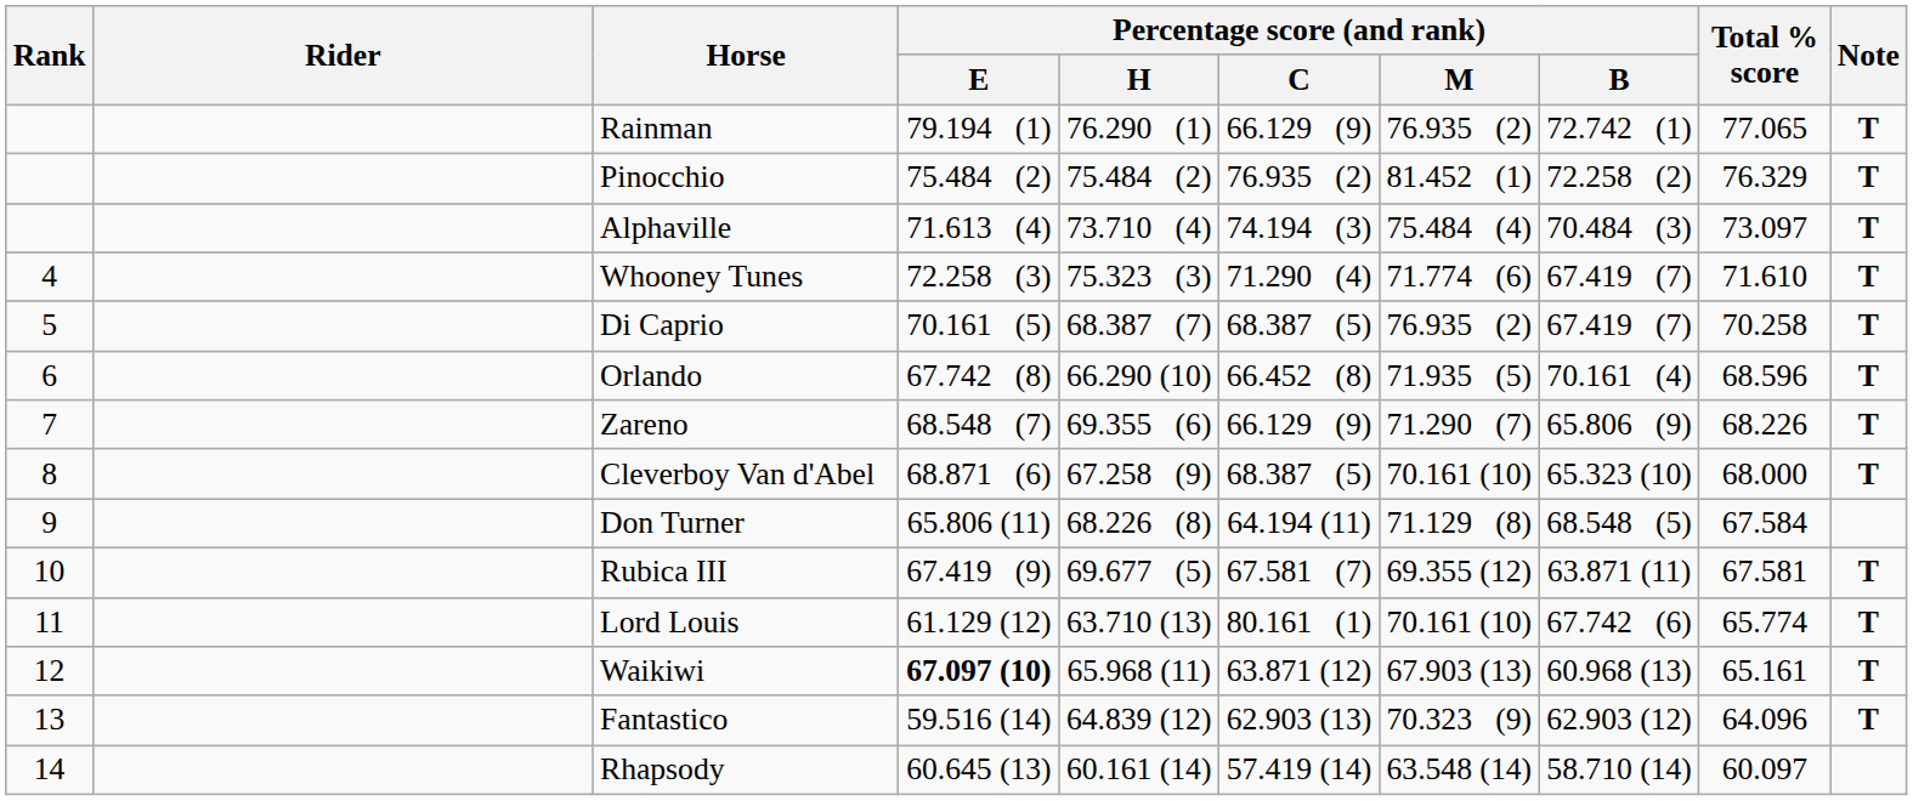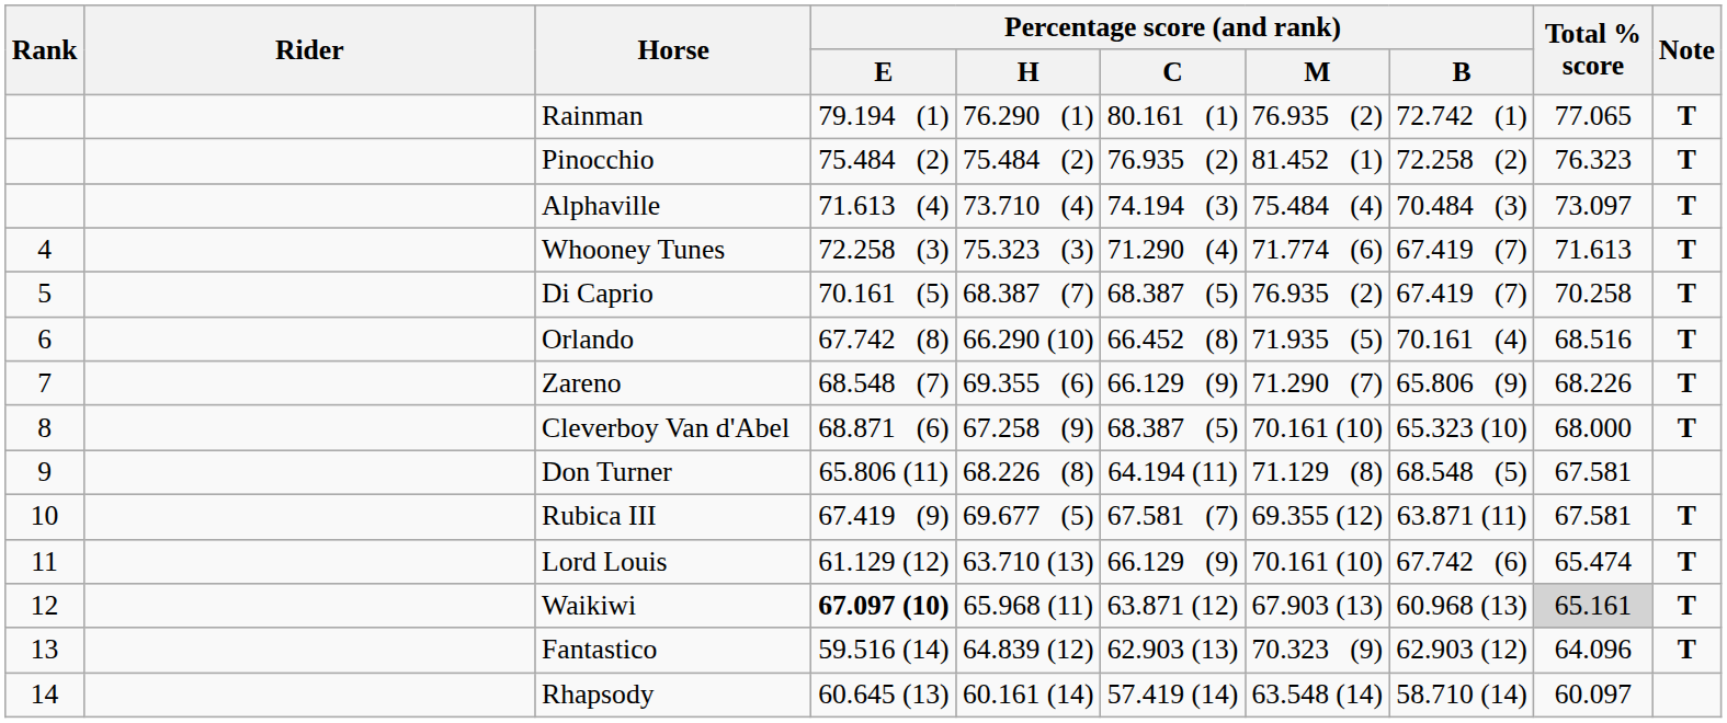Rainman | Percentage score (and rank) / C: 66.129 (9) -> 80.161 (1)
Pinocchio | Total % score: 76.329 -> 76.323
Whooney Tunes | Total % score: 71.610 -> 71.613
Orlando | Total % score: 68.596 -> 68.516
Don Turner | Total % score: 67.584 -> 67.581
Lord Louis | Percentage score (and rank) / C: 80.161 (1) -> 66.129 (9)
Lord Louis | Total % score: 65.774 -> 65.474
Waikiwi | Total % score: no background -> lightgrey background
